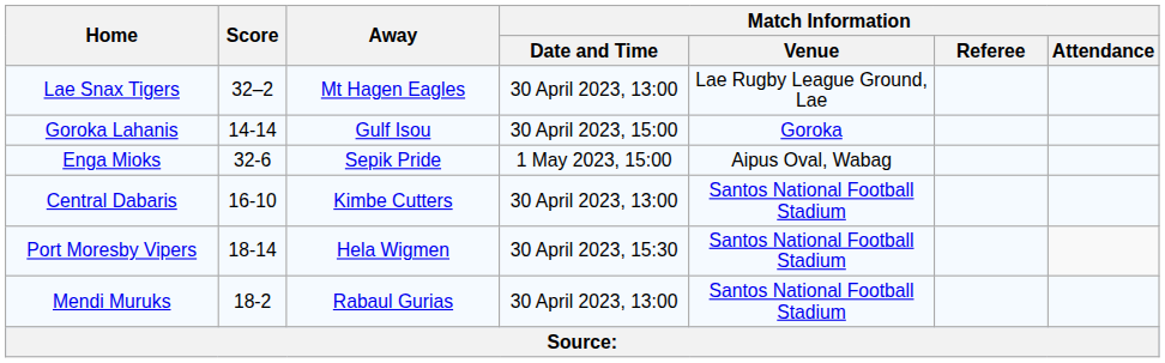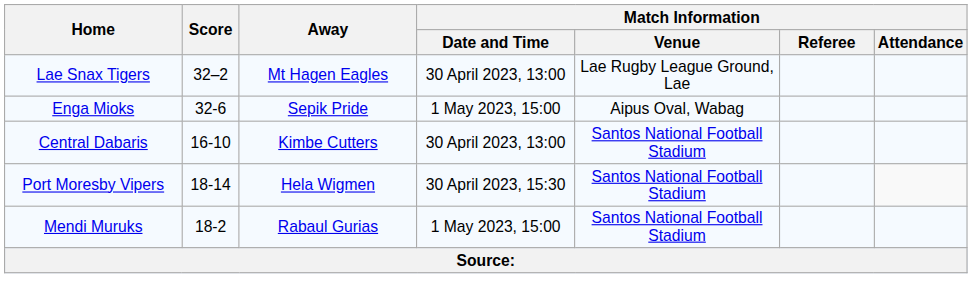- row: Goroka Lahanis | 14-14 | Gulf Isou | 30 April 2023, 15:00 | Goroka
Mendi Muruks | Match Information / Date and Time: 30 April 2023, 13:00 -> 1 May 2023, 15:00
